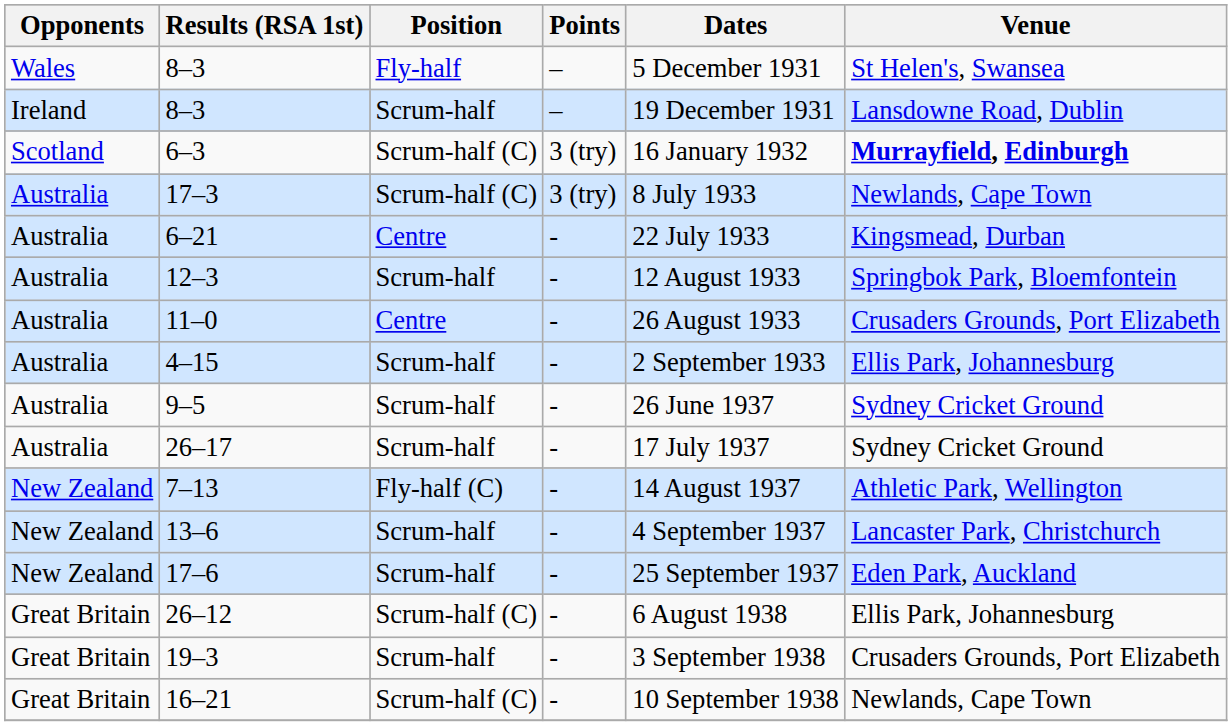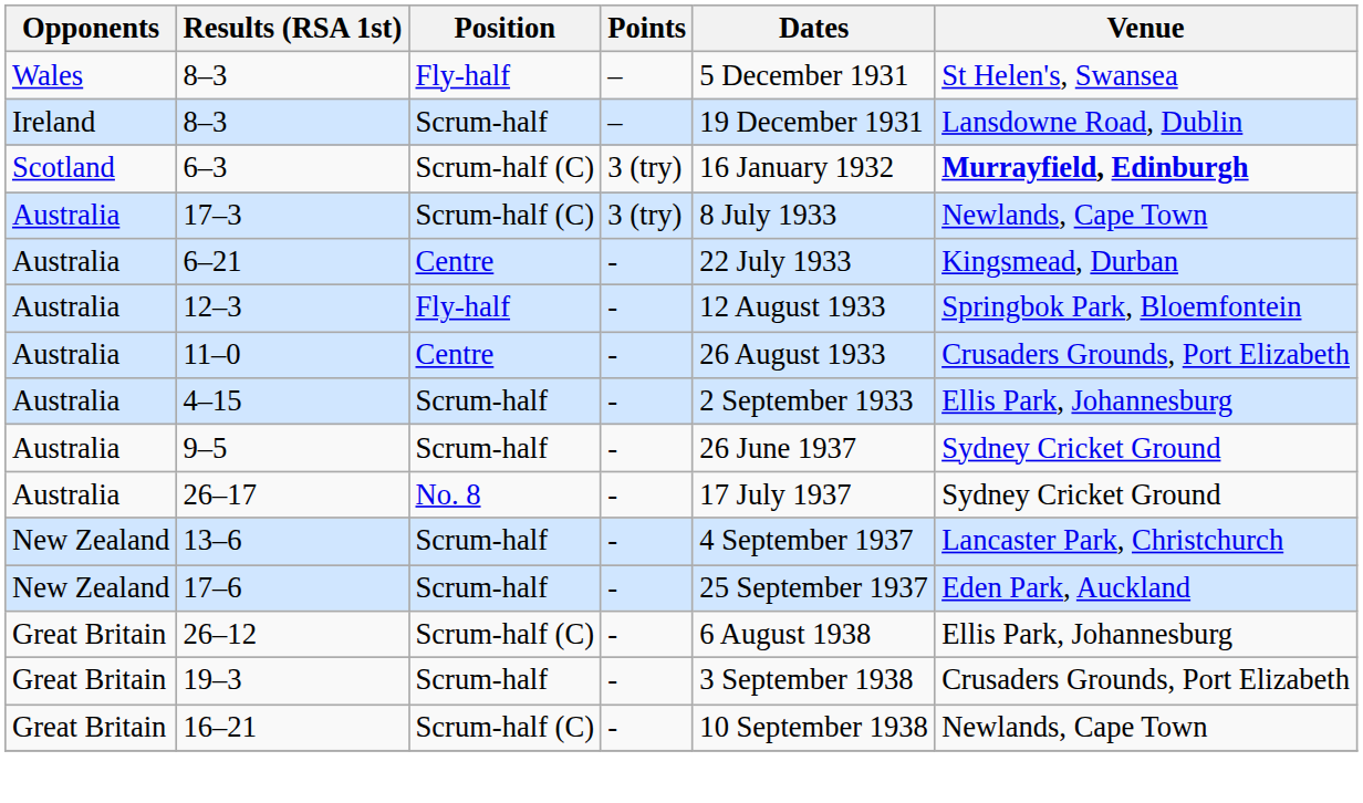12–3 | Position: Scrum-half -> Fly-half
26–17 | Position: Scrum-half -> No. 8
- row: New Zealand | 7–13 | Fly-half (C) | - | 14 August 1937 | Athletic Park, Wellington
